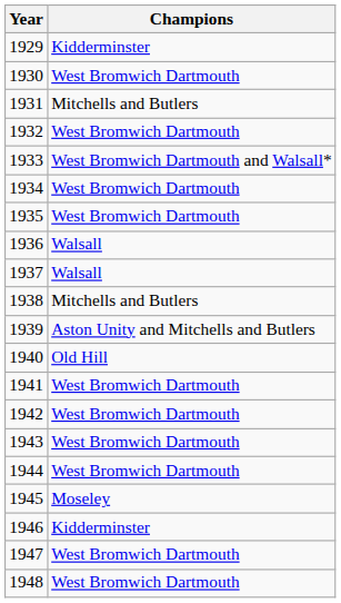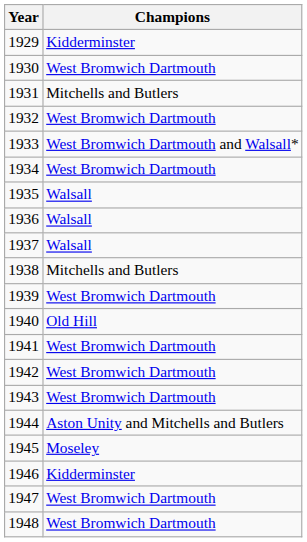1935 | Champions: West Bromwich Dartmouth -> Walsall
1939 | Champions: Aston Unity and Mitchells and Butlers -> West Bromwich Dartmouth
1944 | Champions: West Bromwich Dartmouth -> Aston Unity and Mitchells and Butlers
